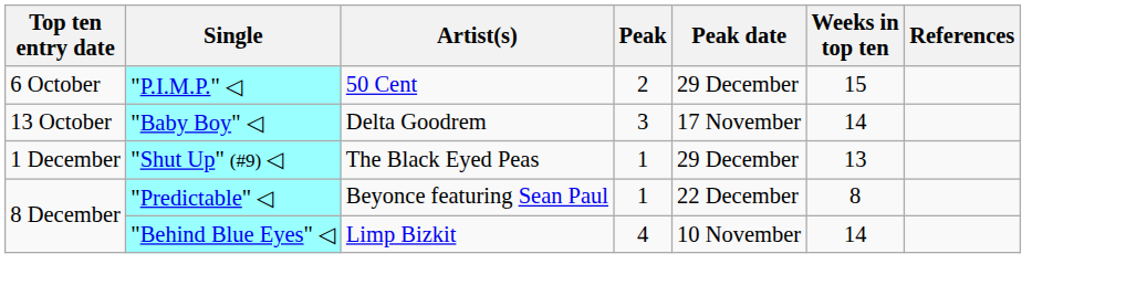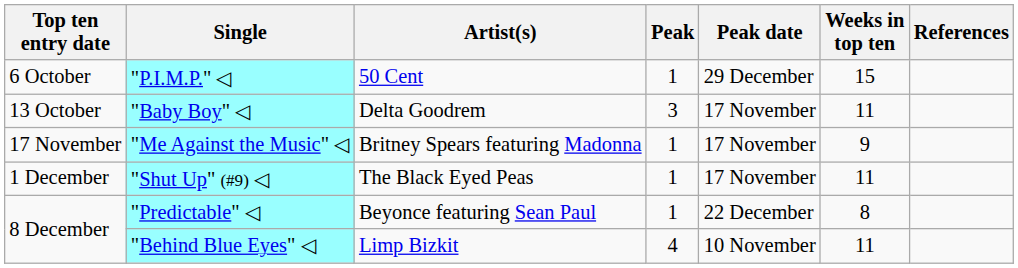"P.I.M.P." ◁ | Peak: 2 -> 1
"Baby Boy" ◁ | Weeks in top ten: 14 -> 11
+ row: 17 November | "Me Against the Music" ◁ | Britney Spears featuring Madonna | 1 | 17 November | 9
"Shut Up" (#9) ◁ | Peak date: 29 December -> 17 November
"Shut Up" (#9) ◁ | Weeks in top ten: 13 -> 11
"Behind Blue Eyes" ◁ | Weeks in top ten: 14 -> 11
